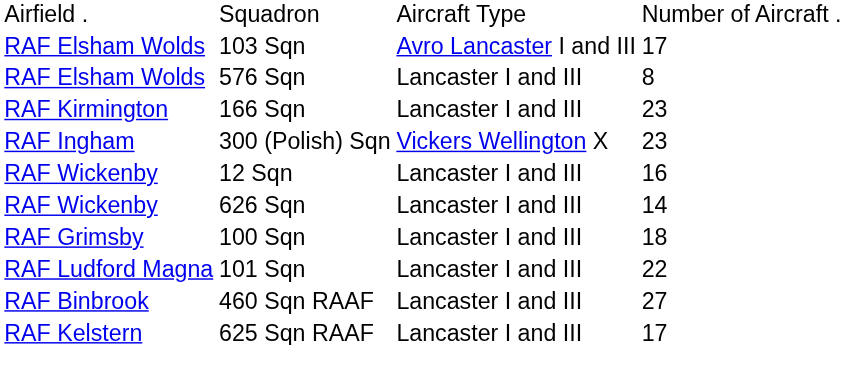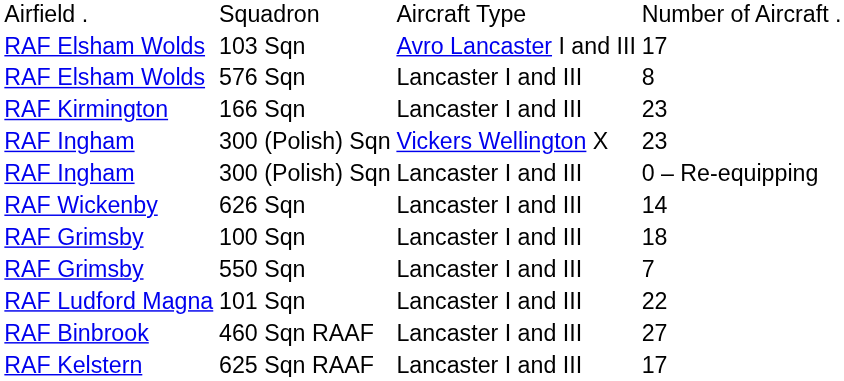+ row: RAF Ingham | 300 (Polish) Sqn | Lancaster I and III | 0 – Re-equipping
- row: RAF Wickenby | 12 Sqn | Lancaster I and III | 16
+ row: RAF Grimsby | 550 Sqn | Lancaster I and III | 7
